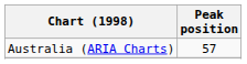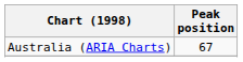Australia (ARIA Charts) | Peak position: 57 -> 67
